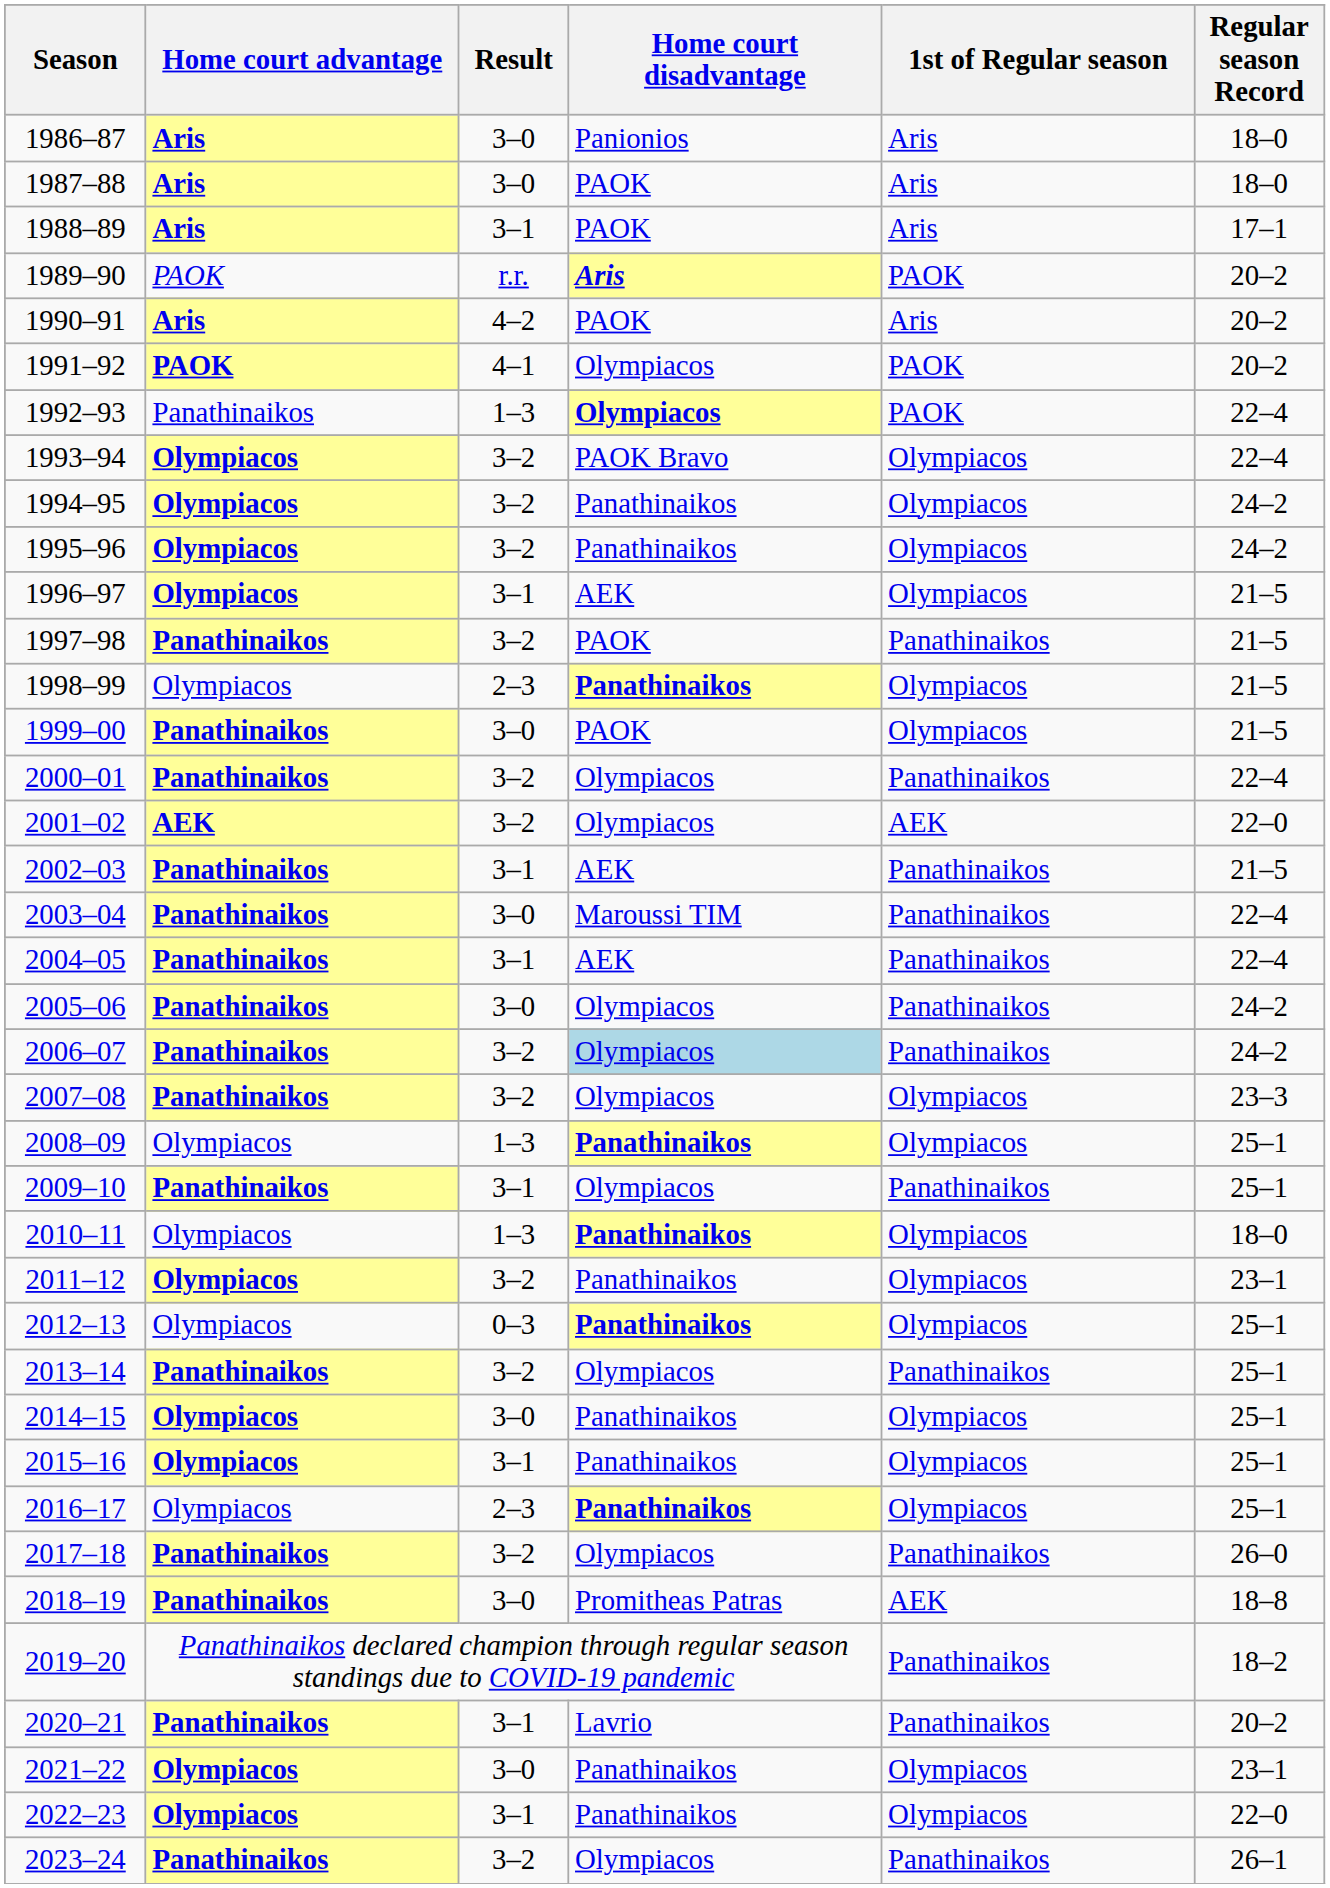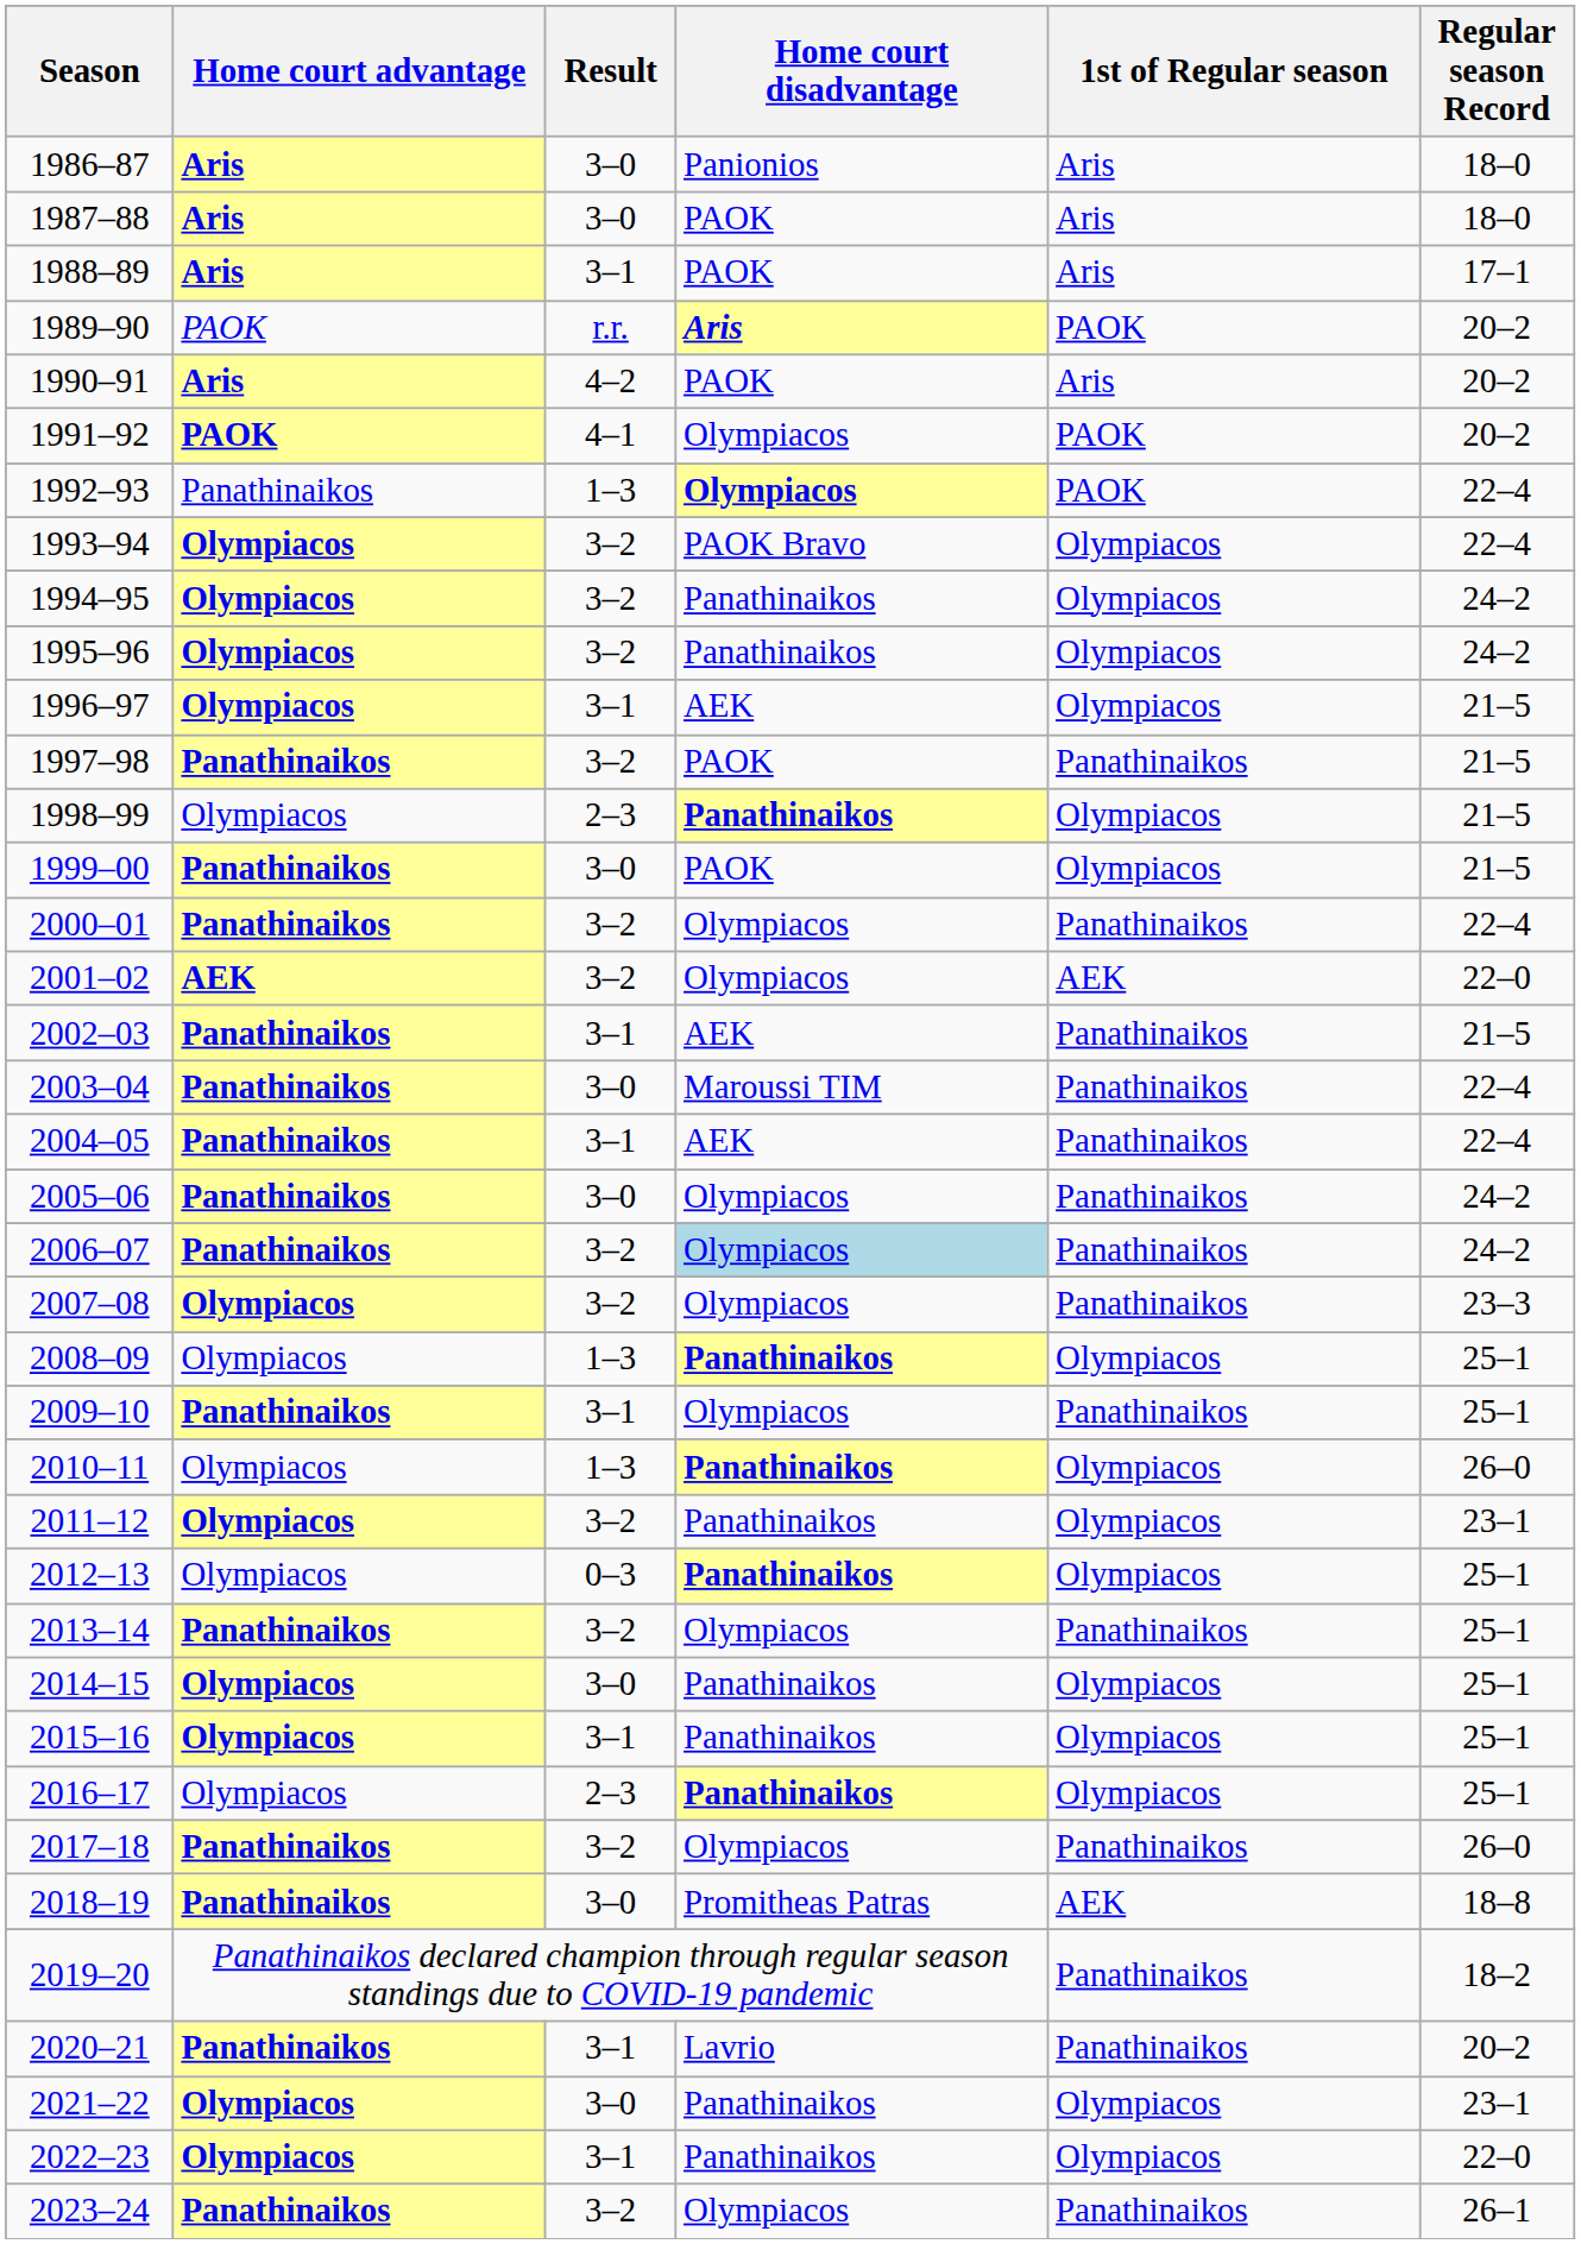2007–08 | Home court advantage: Panathinaikos -> Olympiacos
2007–08 | 1st of Regular season: Olympiacos -> Panathinaikos
2010–11 | Regular season Record: 18–0 -> 26–0
